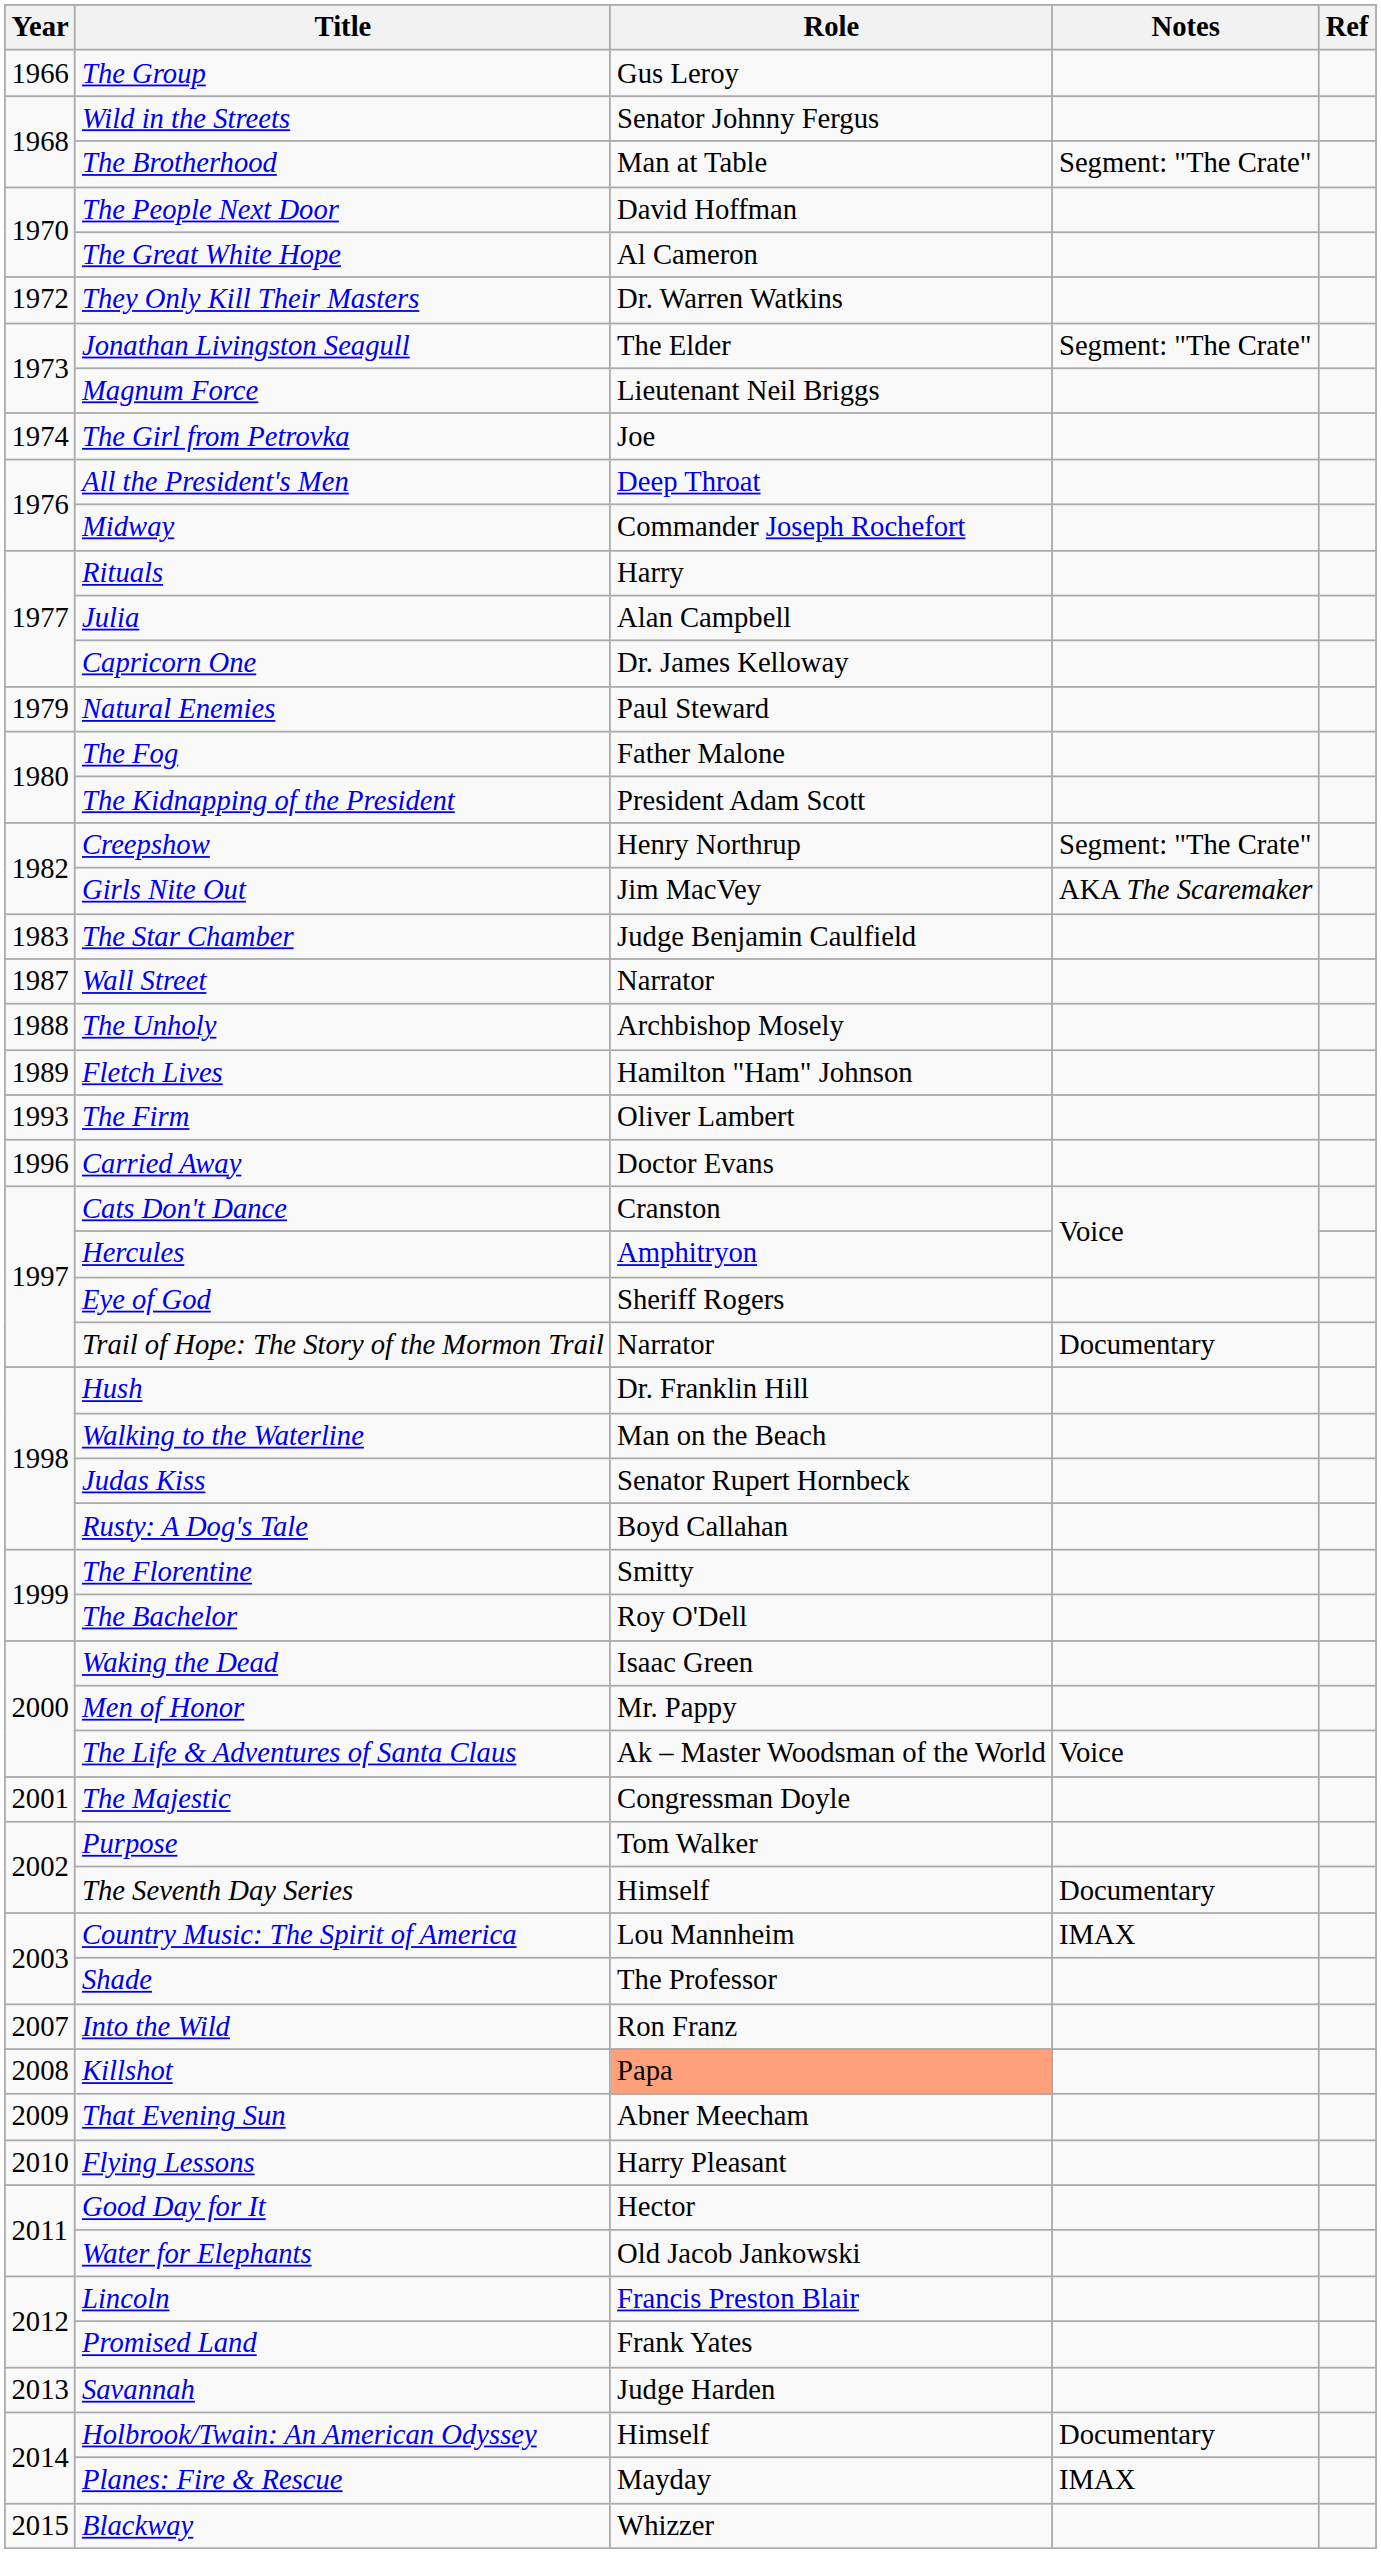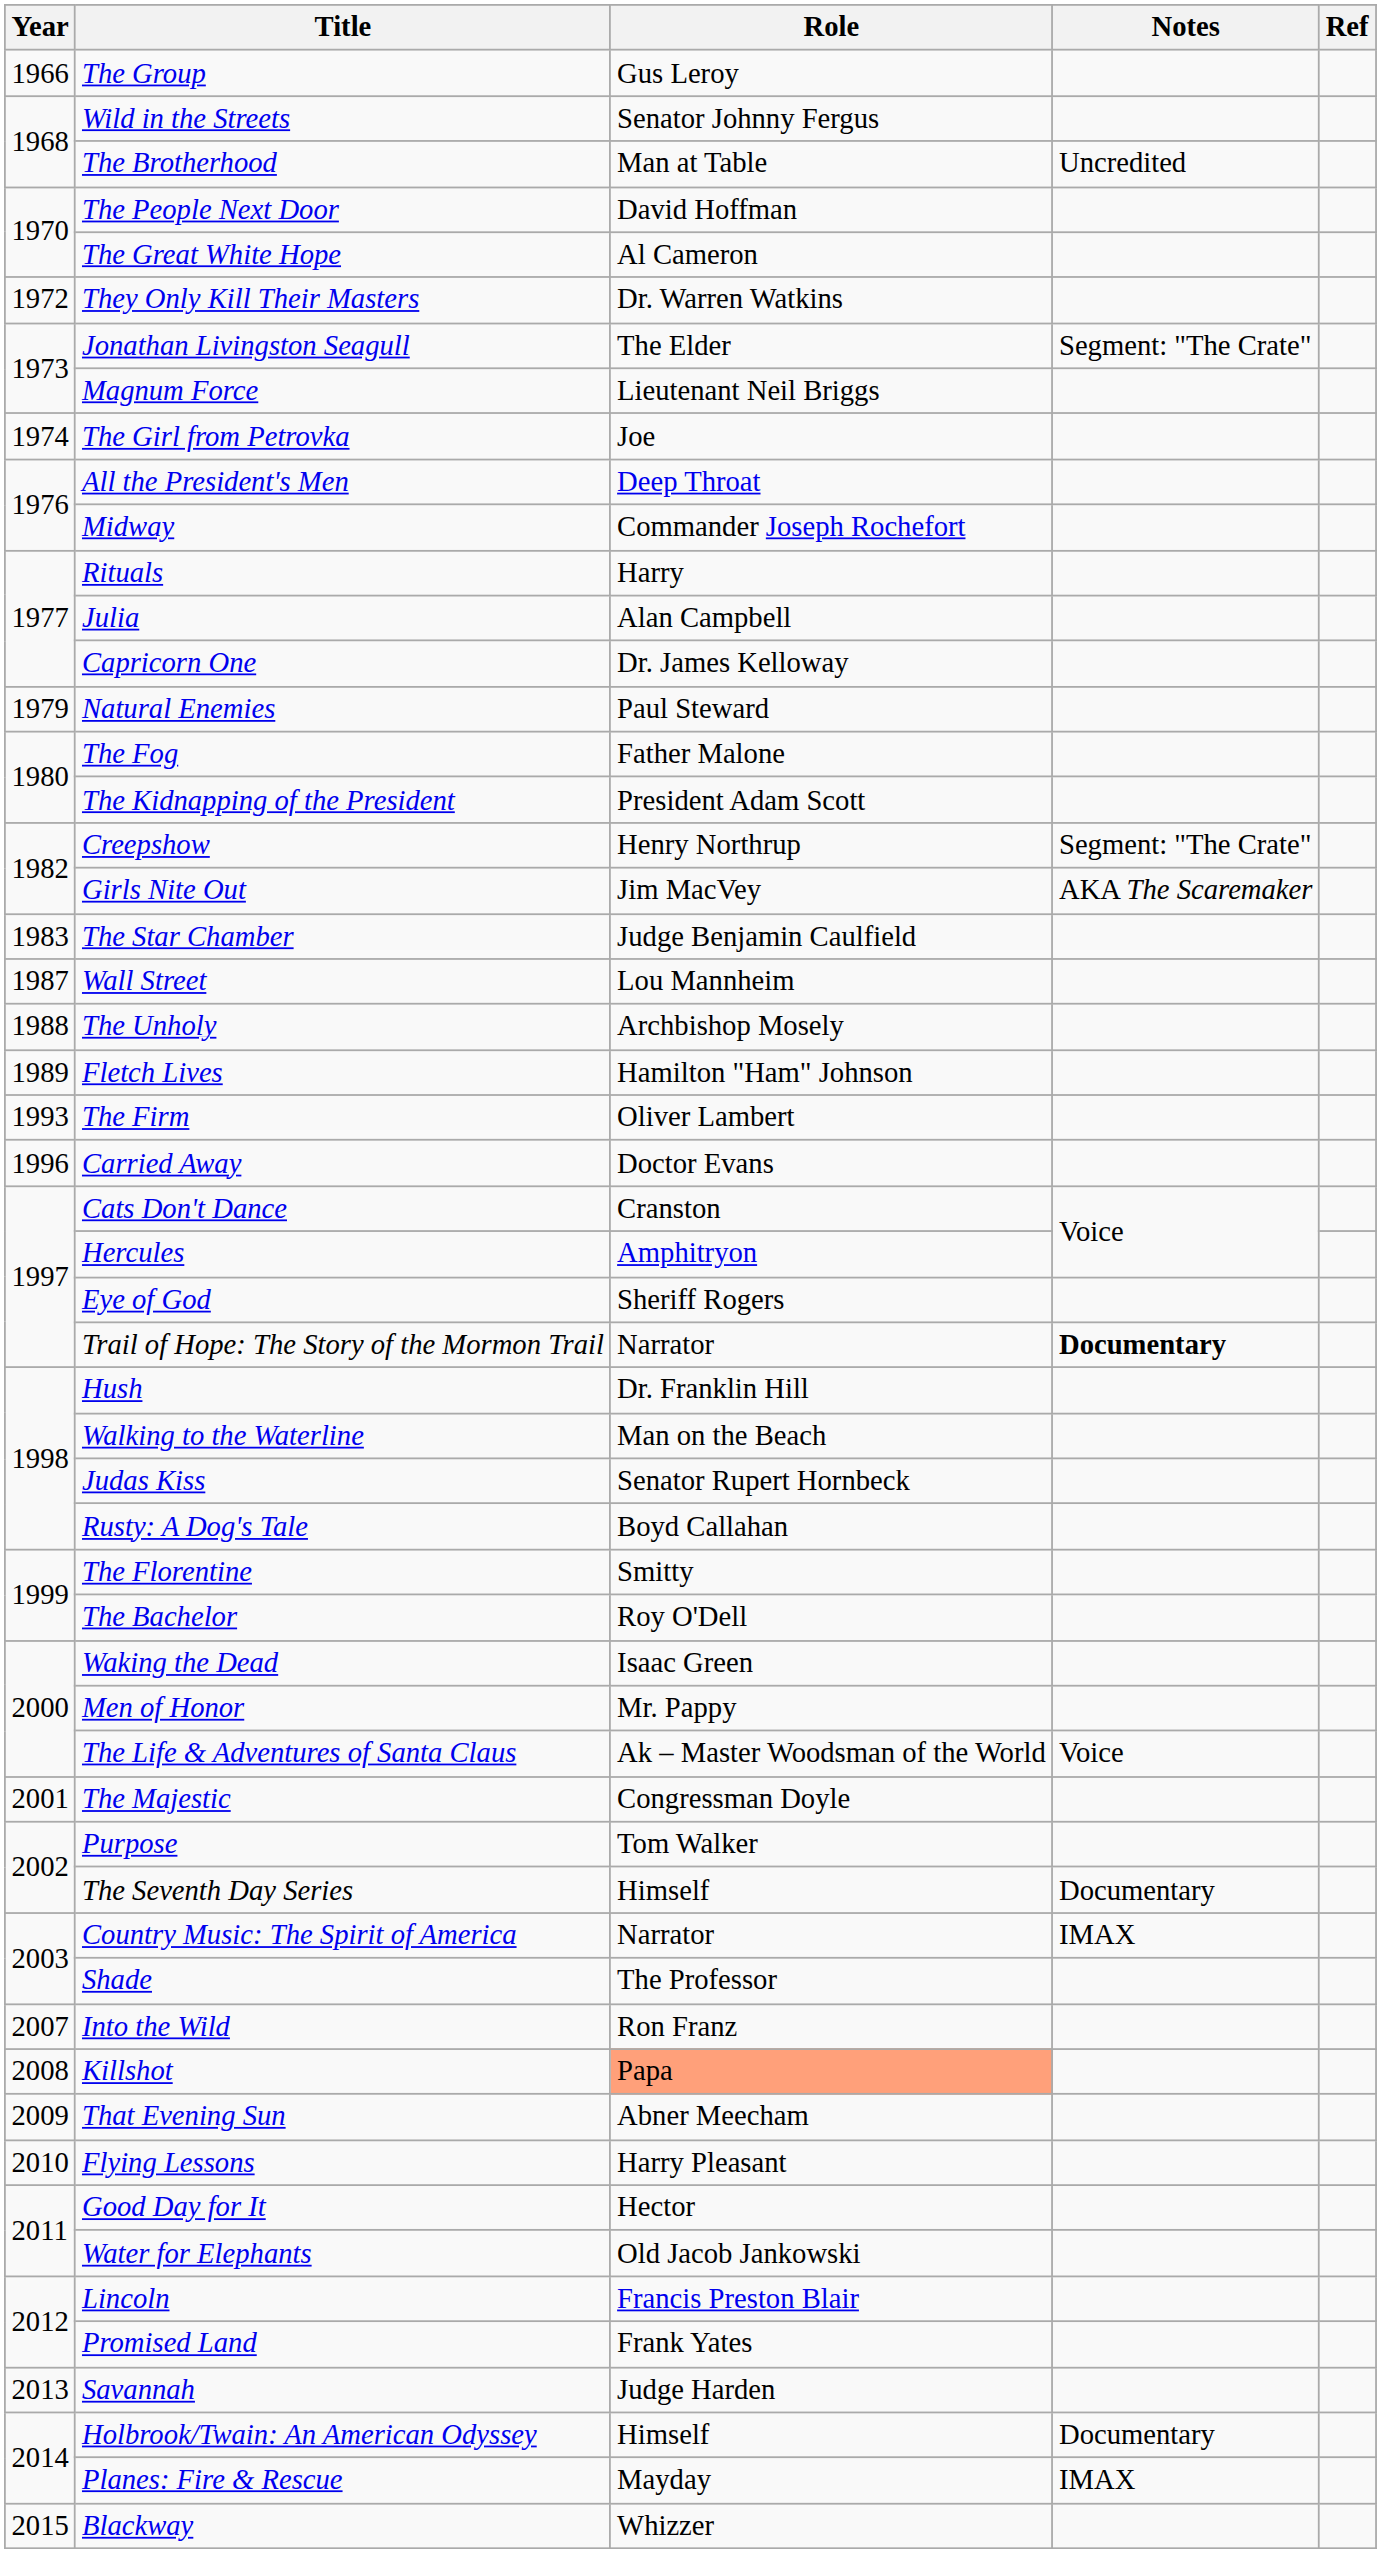The Brotherhood | Notes: Segment: "The Crate" -> Uncredited
Wall Street | Role: Narrator -> Lou Mannheim
Trail of Hope: The Story of the Mormon Trail | Notes: normal -> bold
Country Music: The Spirit of America | Role: Lou Mannheim -> Narrator
